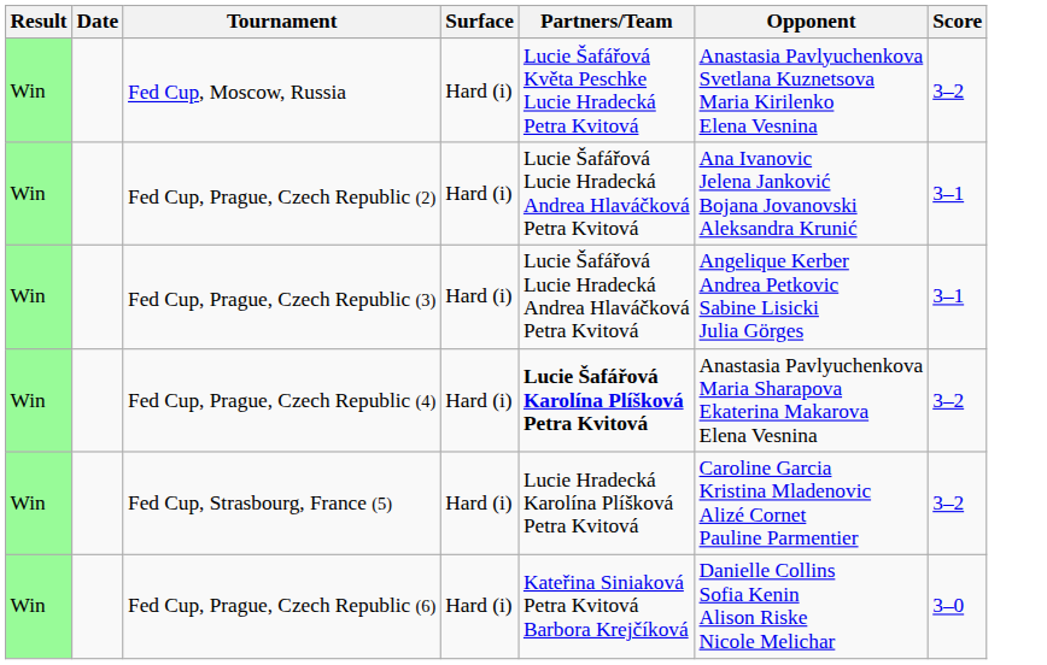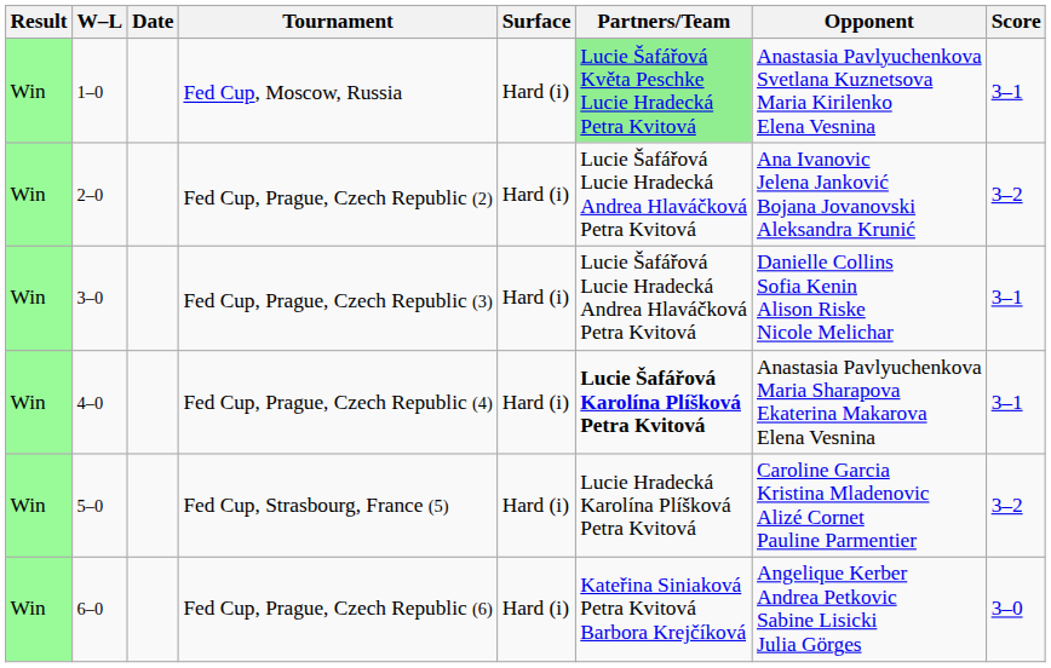+ column: W–L | 1–0 | 2–0 | 3–0 | 4–0 | 5–0 | 6–0
Fed Cup, Moscow, Russia | Partners/Team: no background -> lightgreen background
Fed Cup, Moscow, Russia | Score: 3–2 -> 3–1
Fed Cup, Prague, Czech Republic (2) | Score: 3–1 -> 3–2
Fed Cup, Prague, Czech Republic (3) | Opponent: Angelique Kerber Andrea Petkovic Sabine Lisicki Julia Görges -> Danielle Collins Sofia Kenin Alison Riske Nicole Melichar
Fed Cup, Prague, Czech Republic (4) | Score: 3–2 -> 3–1
Fed Cup, Prague, Czech Republic (6) | Opponent: Danielle Collins Sofia Kenin Alison Riske Nicole Melichar -> Angelique Kerber Andrea Petkovic Sabine Lisicki Julia Görges
